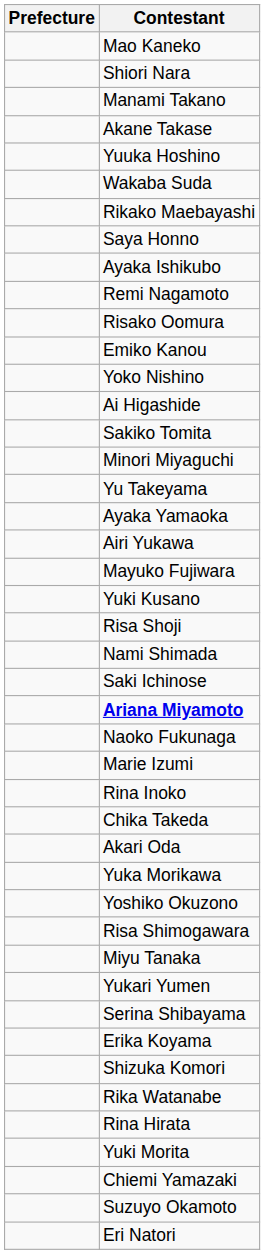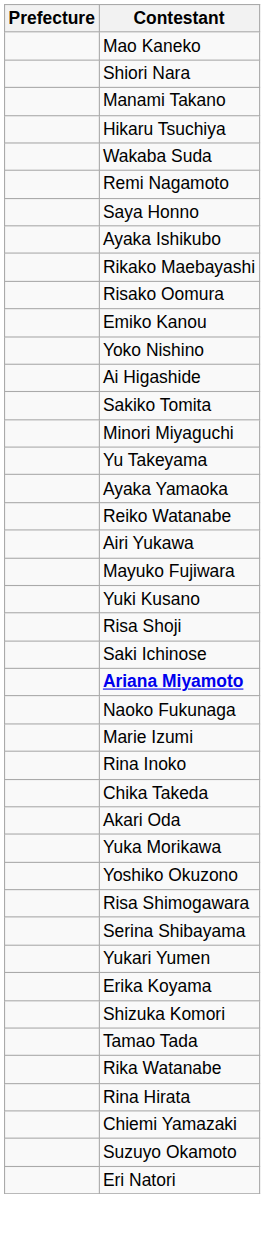+ row: Hikaru Tsuchiya
- row: Akane Takase
- row: Yuuka Hoshino
rows swapped: Rikako Maebayashi <-> Remi Nagamoto
+ row: Reiko Watanabe
- row: Nami Shimada
- row: Miyu Tanaka
rows swapped: Yukari Yumen <-> Serina Shibayama
+ row: Tamao Tada
- row: Yuki Morita
